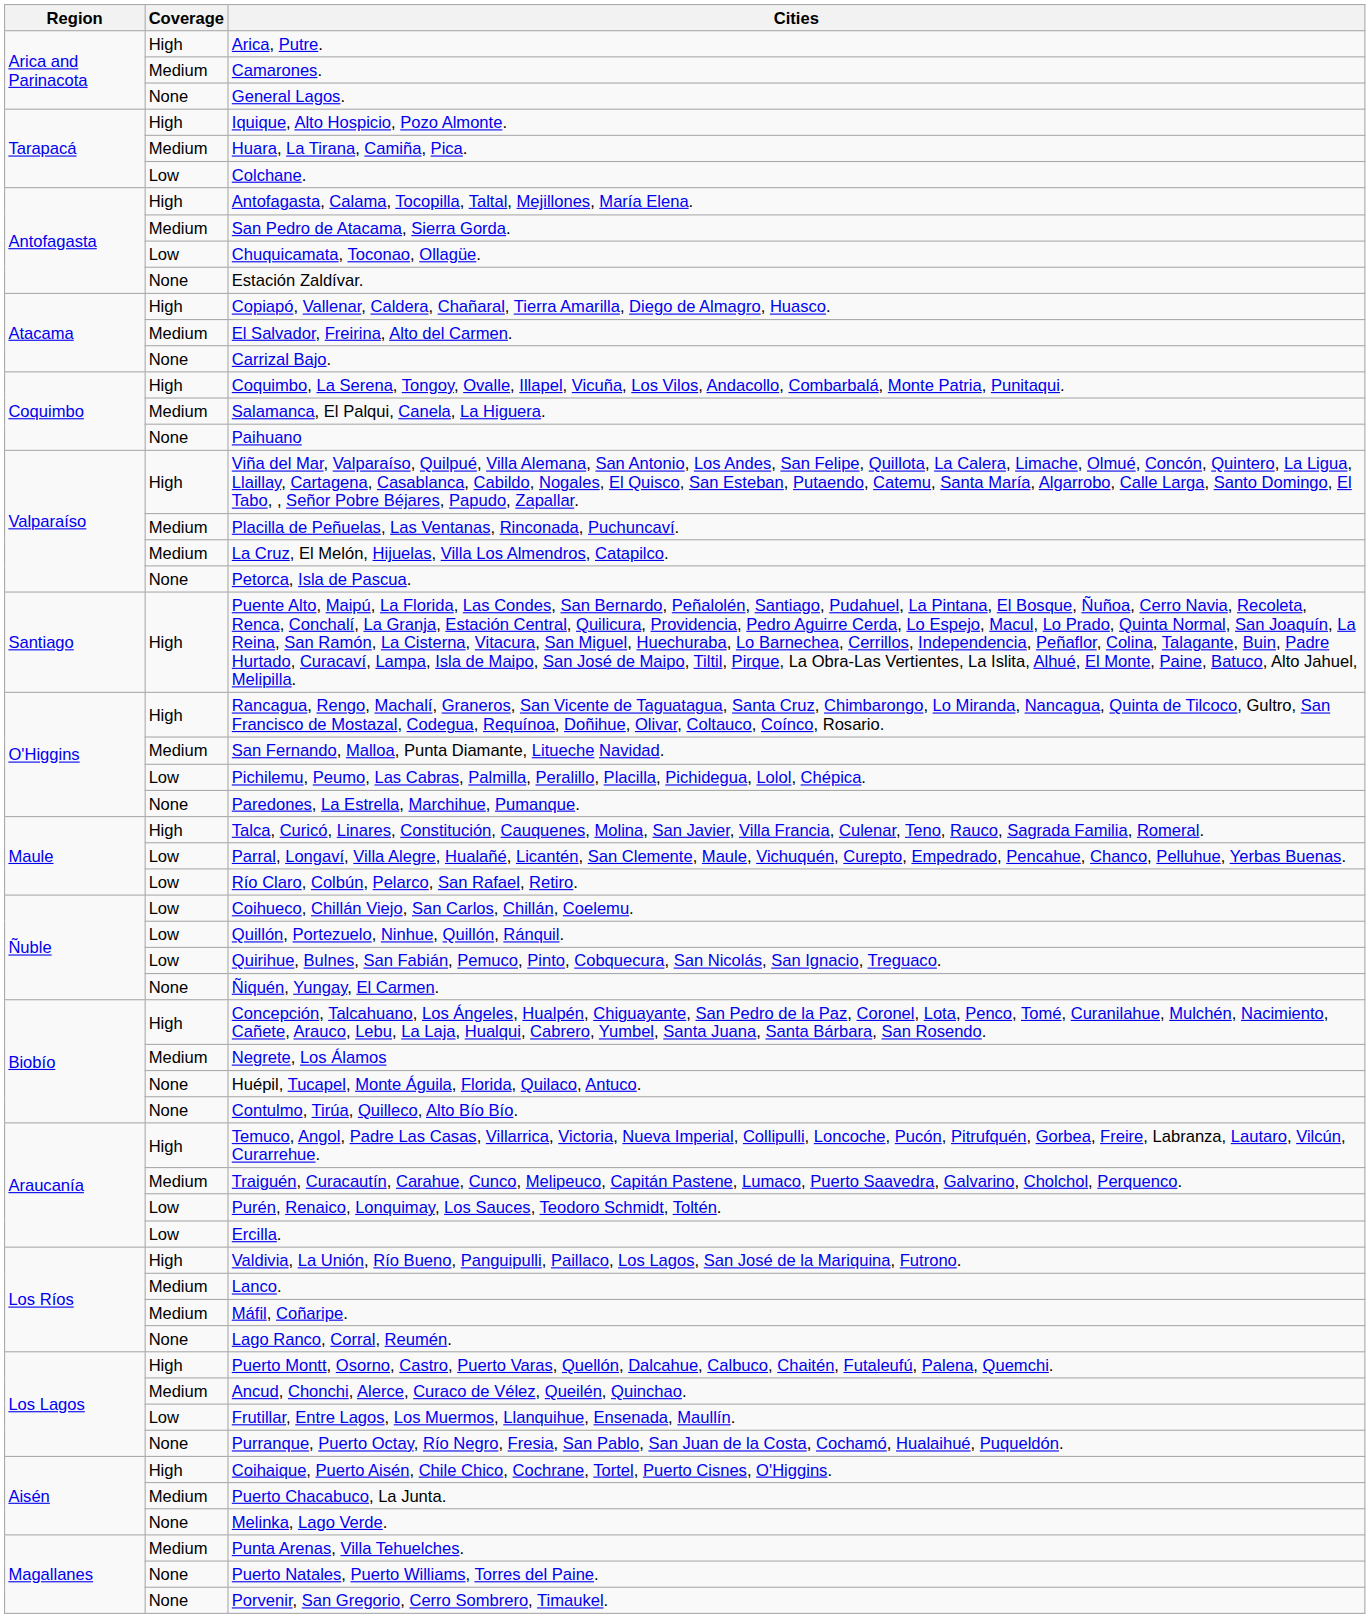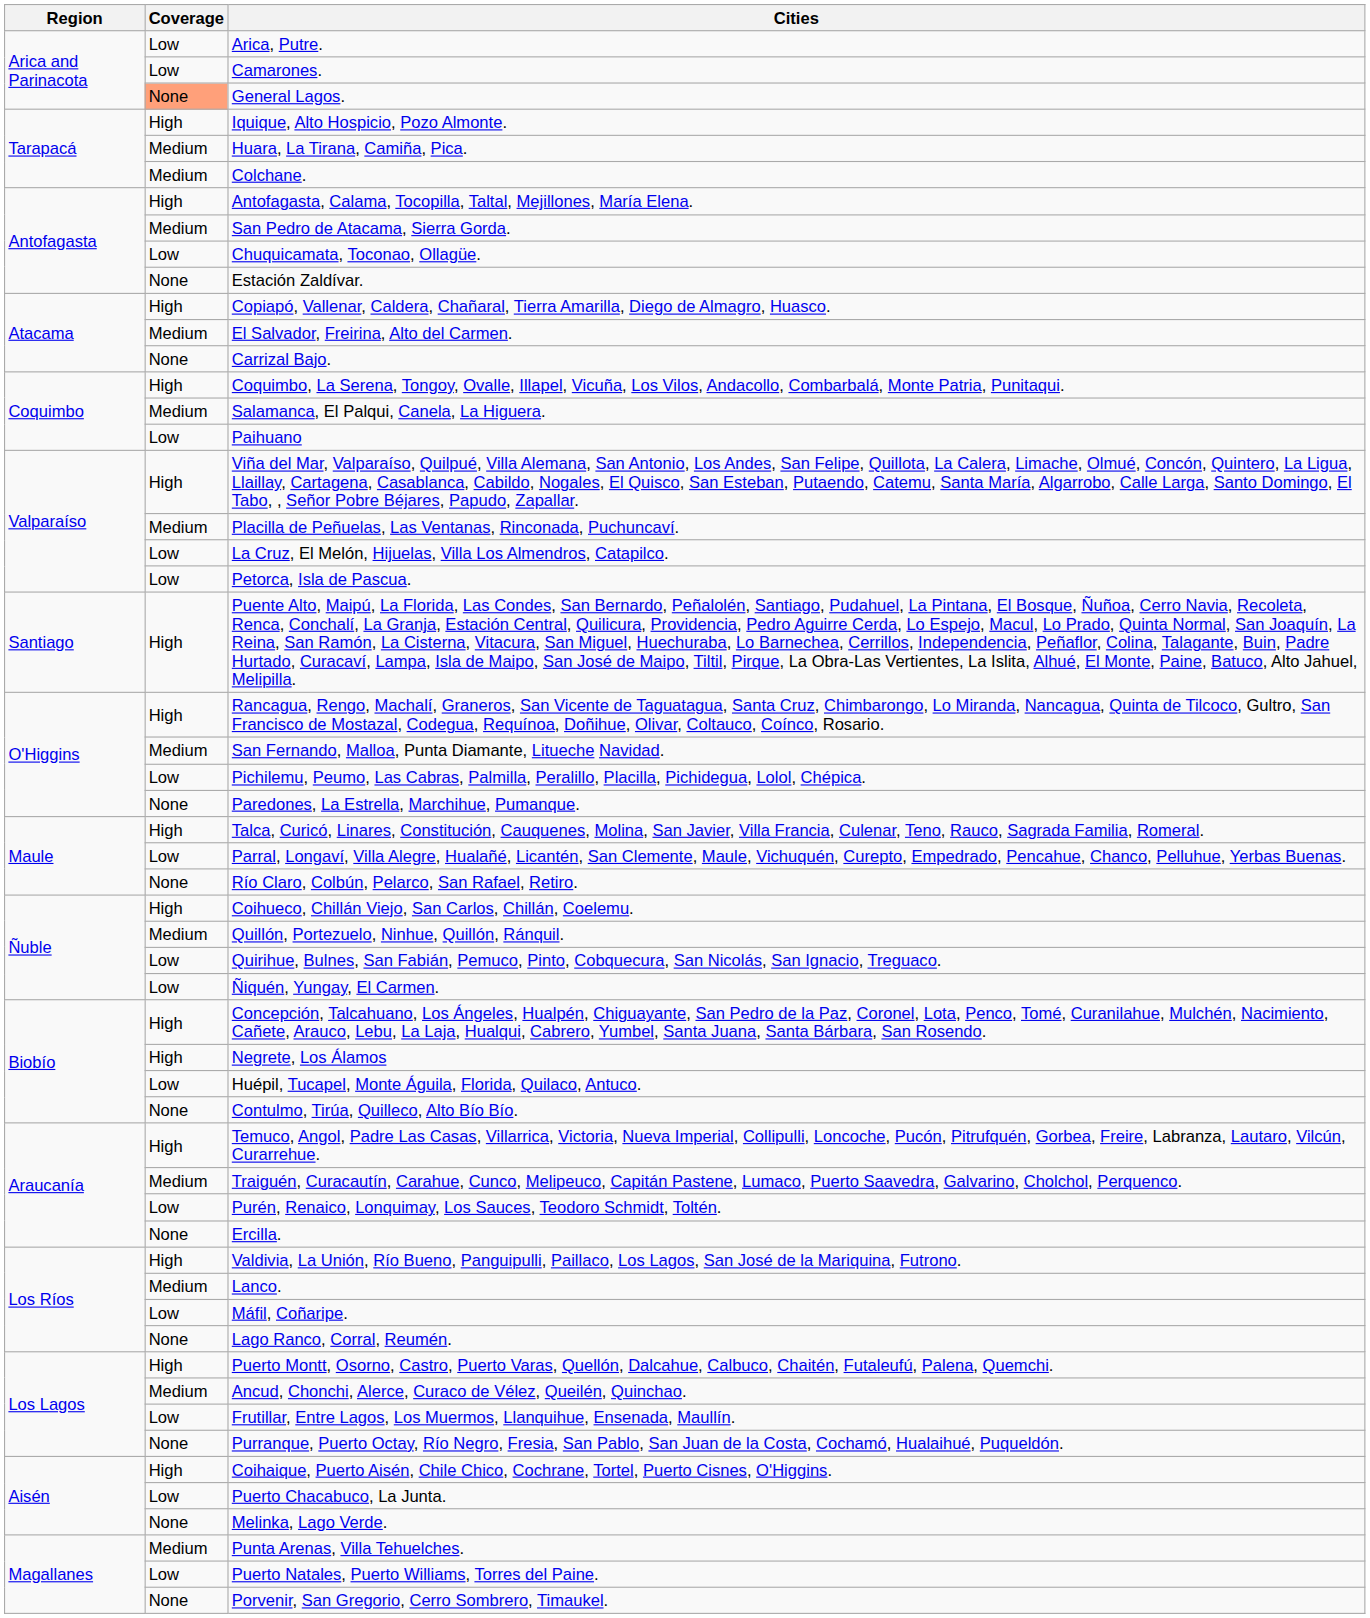Arica, Putre. | Coverage: High -> Low
Camarones. | Coverage: Medium -> Low
General Lagos. | Coverage: no background -> lightsalmon background
Colchane. | Coverage: Low -> Medium
Paihuano | Coverage: None -> Low
La Cruz, El Melón, Hijuelas, Villa Los Almendros, Catapilco. | Coverage: Medium -> Low
Petorca, Isla de Pascua. | Coverage: None -> Low
Río Claro, Colbún, Pelarco, San Rafael, Retiro. | Coverage: Low -> None
Coihueco, Chillán Viejo, San Carlos, Chillán, Coelemu. | Coverage: Low -> High
Quillón, Portezuelo, Ninhue, Quillón, Ránquil. | Coverage: Low -> Medium
Ñiquén, Yungay, El Carmen. | Coverage: None -> Low
Negrete, Los Álamos | Coverage: Medium -> High
Huépil, Tucapel, Monte Águila, Florida, Quilaco, Antuco. | Coverage: None -> Low
Ercilla. | Coverage: Low -> None
Máfil, Coñaripe. | Coverage: Medium -> Low
Puerto Chacabuco, La Junta. | Coverage: Medium -> Low
Puerto Natales, Puerto Williams, Torres del Paine. | Coverage: None -> Low
